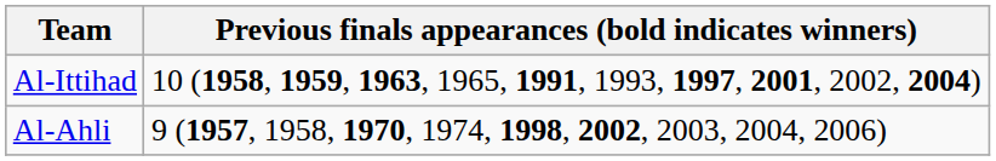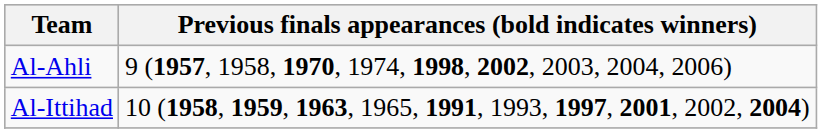rows swapped: Al-Ittihad <-> Al-Ahli
